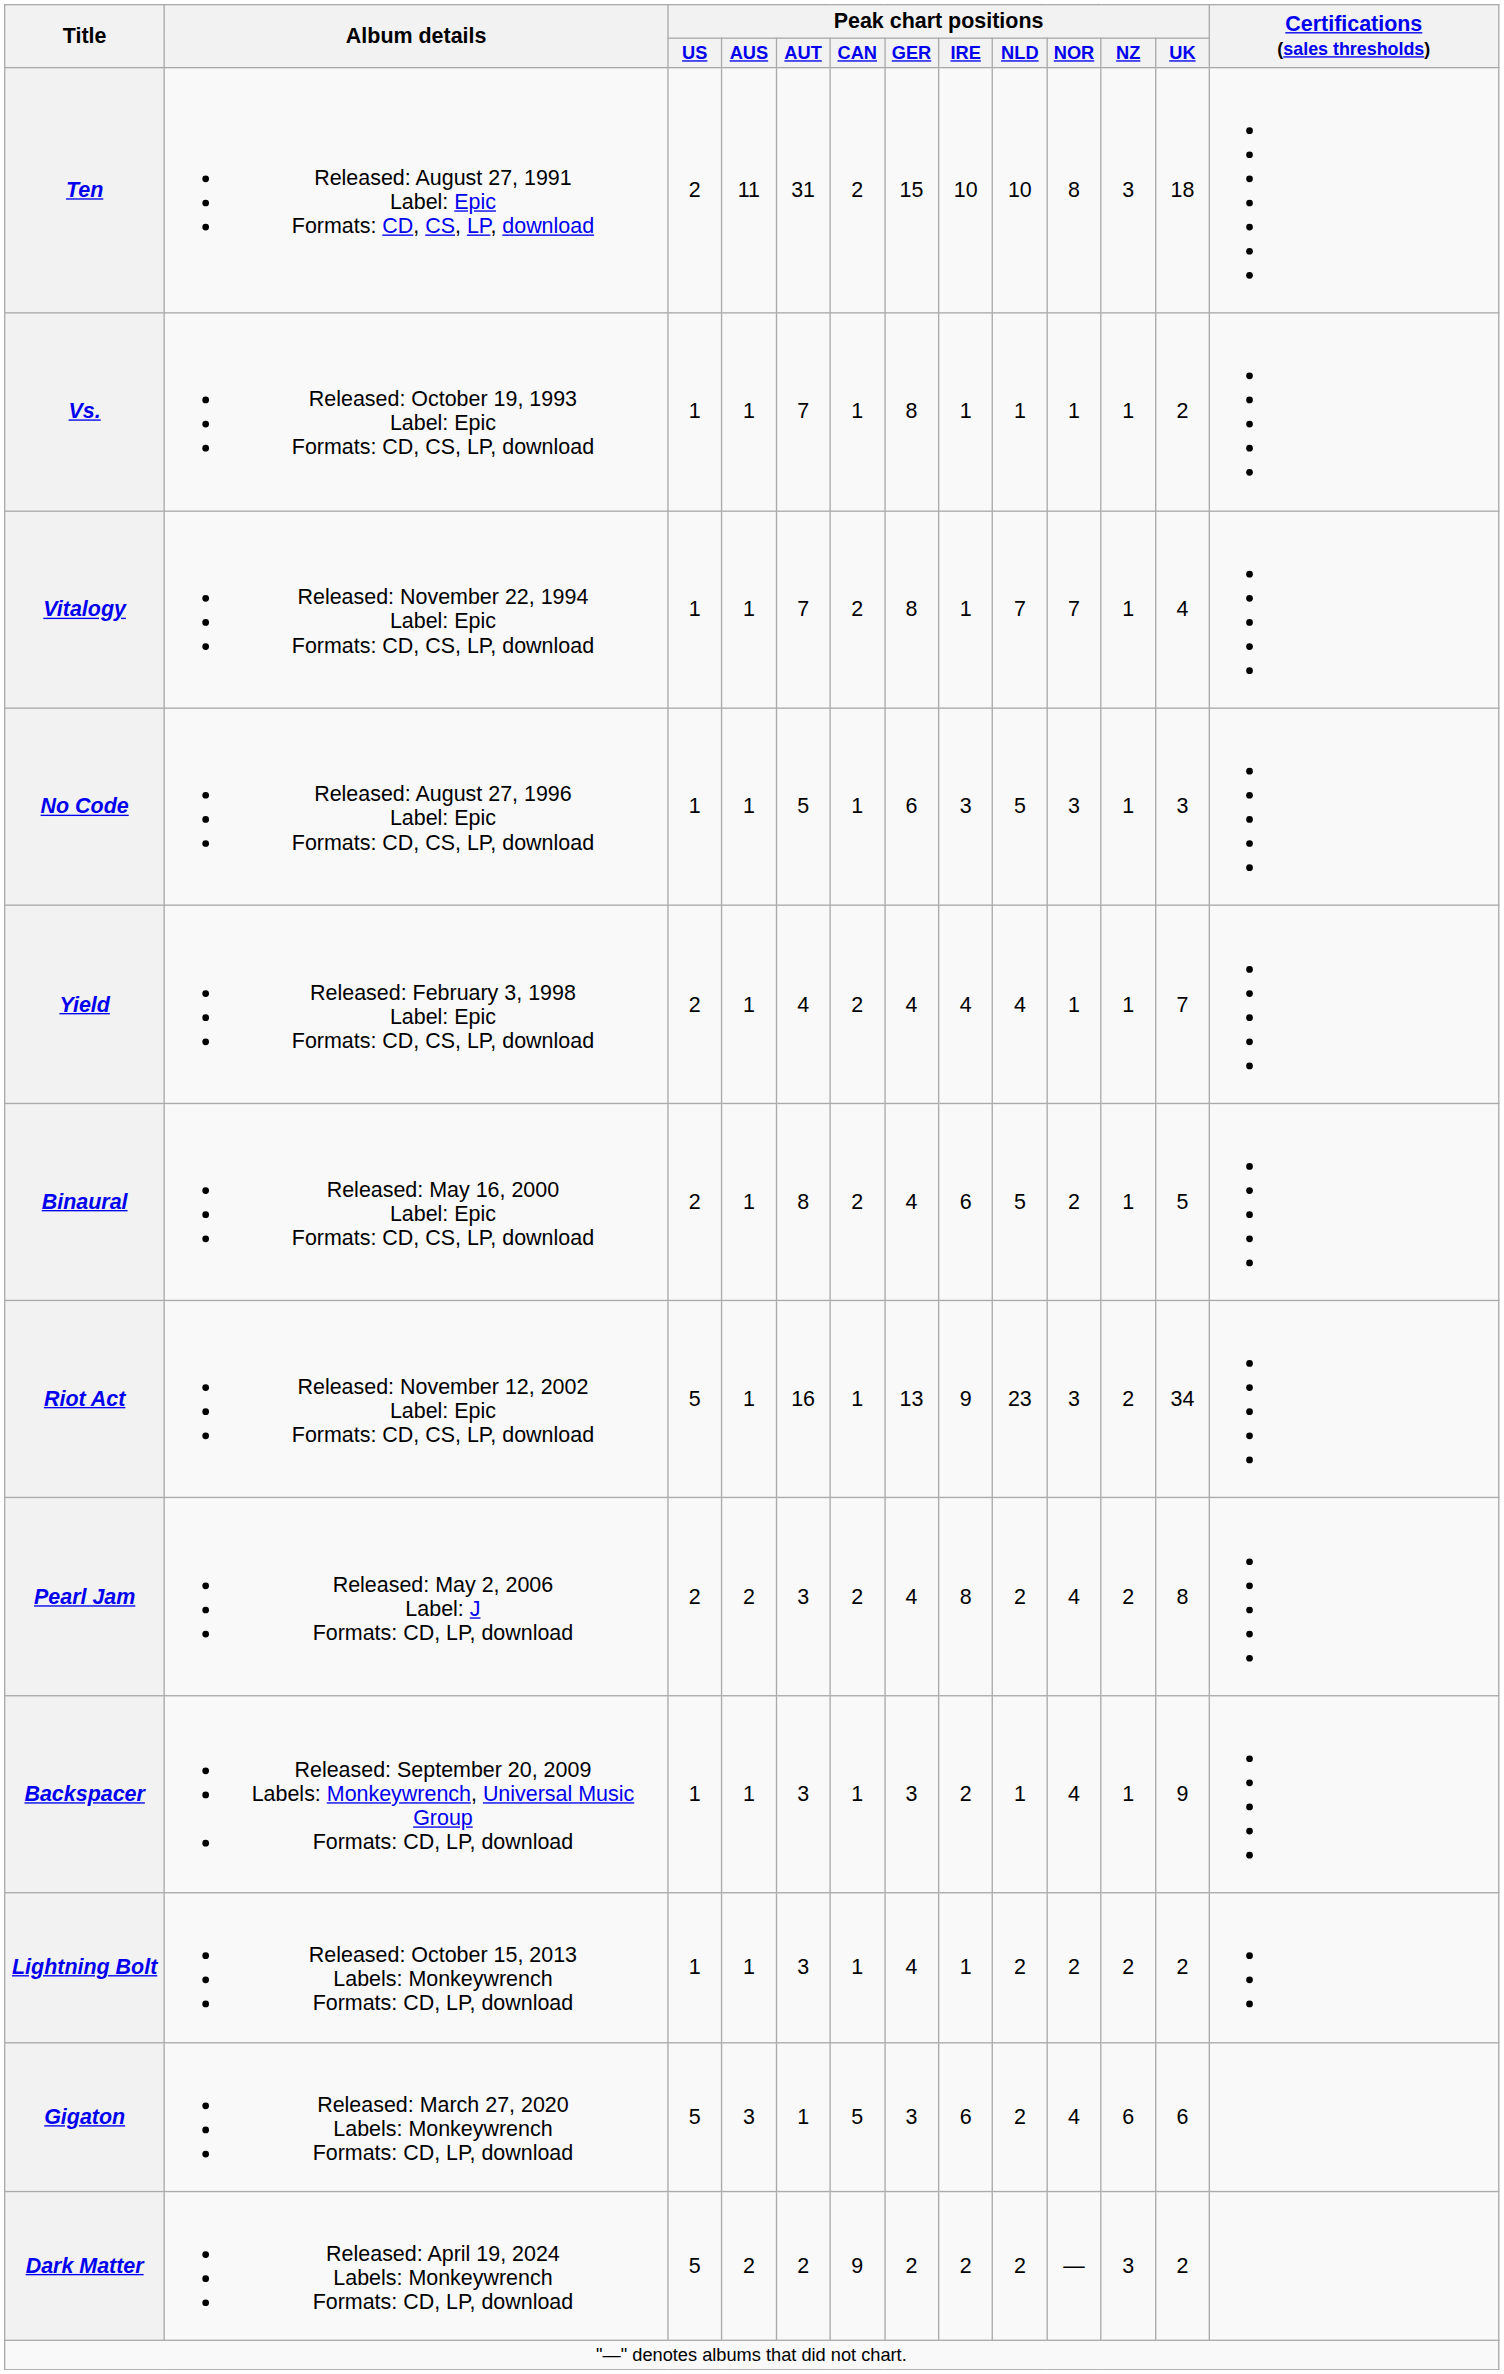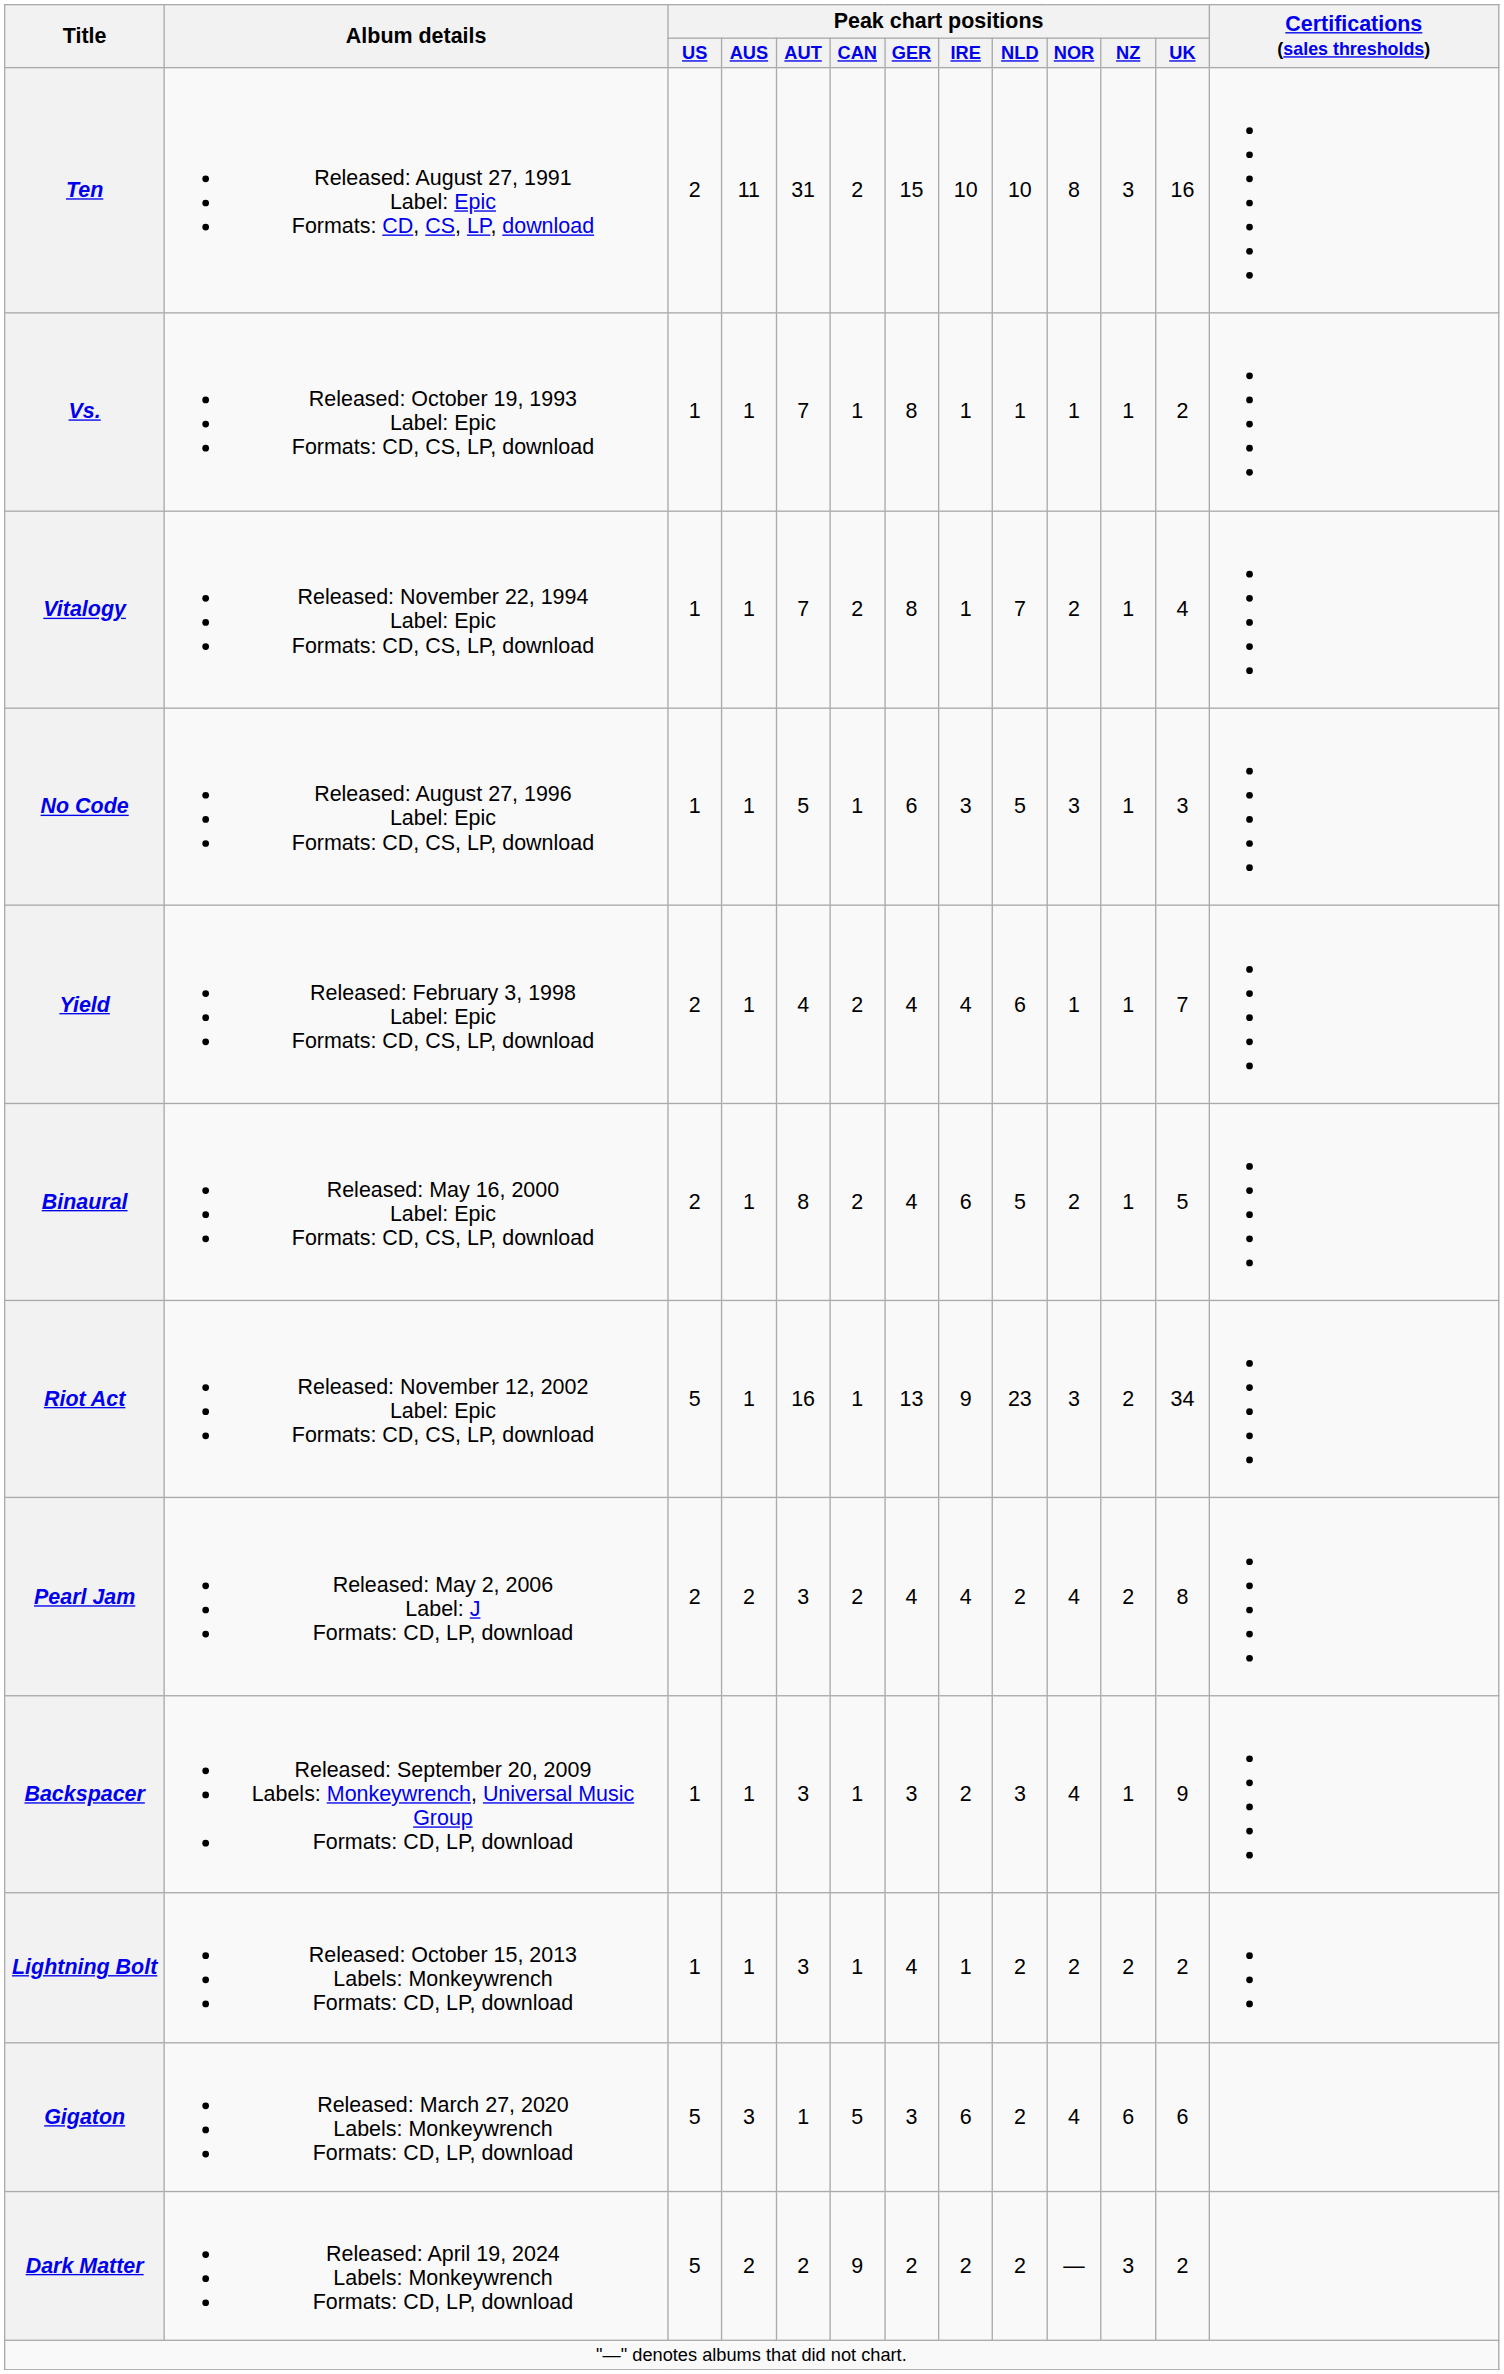Ten | Peak chart positions / UK: 18 -> 16
Vitalogy | Peak chart positions / NOR: 7 -> 2
Yield | Peak chart positions / NLD: 4 -> 6
Pearl Jam | Peak chart positions / IRE: 8 -> 4
Backspacer | Peak chart positions / NLD: 1 -> 3
